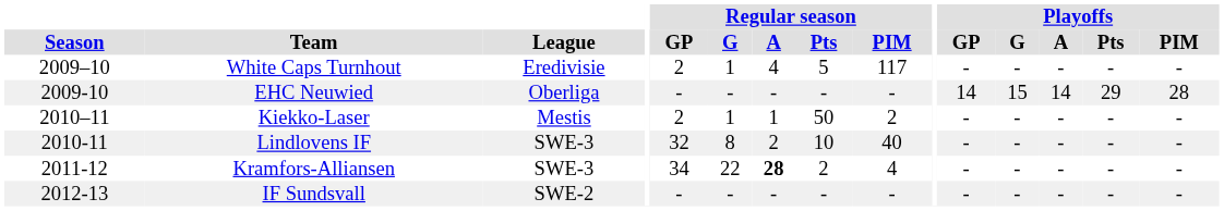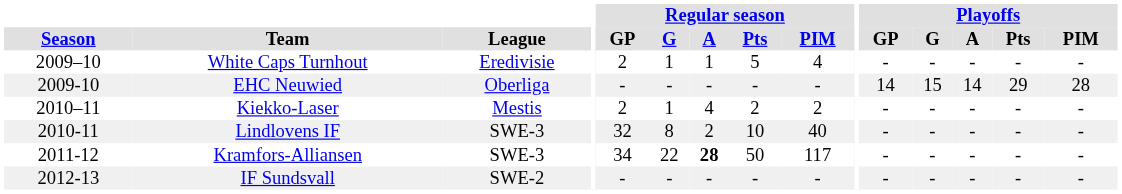White Caps Turnhout | Regular season / A: 4 -> 1
White Caps Turnhout | Regular season / PIM: 117 -> 4
Kiekko-Laser | Regular season / A: 1 -> 4
Kiekko-Laser | Regular season / Pts: 50 -> 2
Kramfors-Alliansen | Regular season / Pts: 2 -> 50
Kramfors-Alliansen | Regular season / PIM: 4 -> 117
